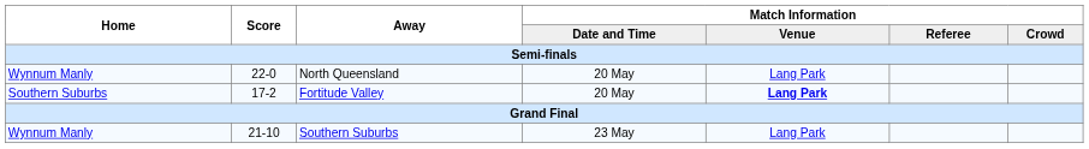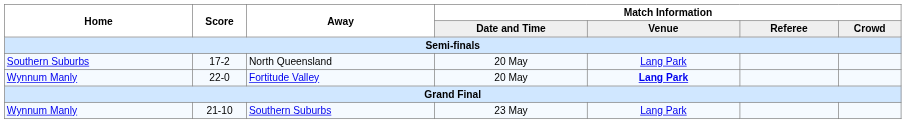North Queensland | Home: Wynnum Manly -> Southern Suburbs
North Queensland | Score: 22-0 -> 17-2
Fortitude Valley | Home: Southern Suburbs -> Wynnum Manly
Fortitude Valley | Score: 17-2 -> 22-0
